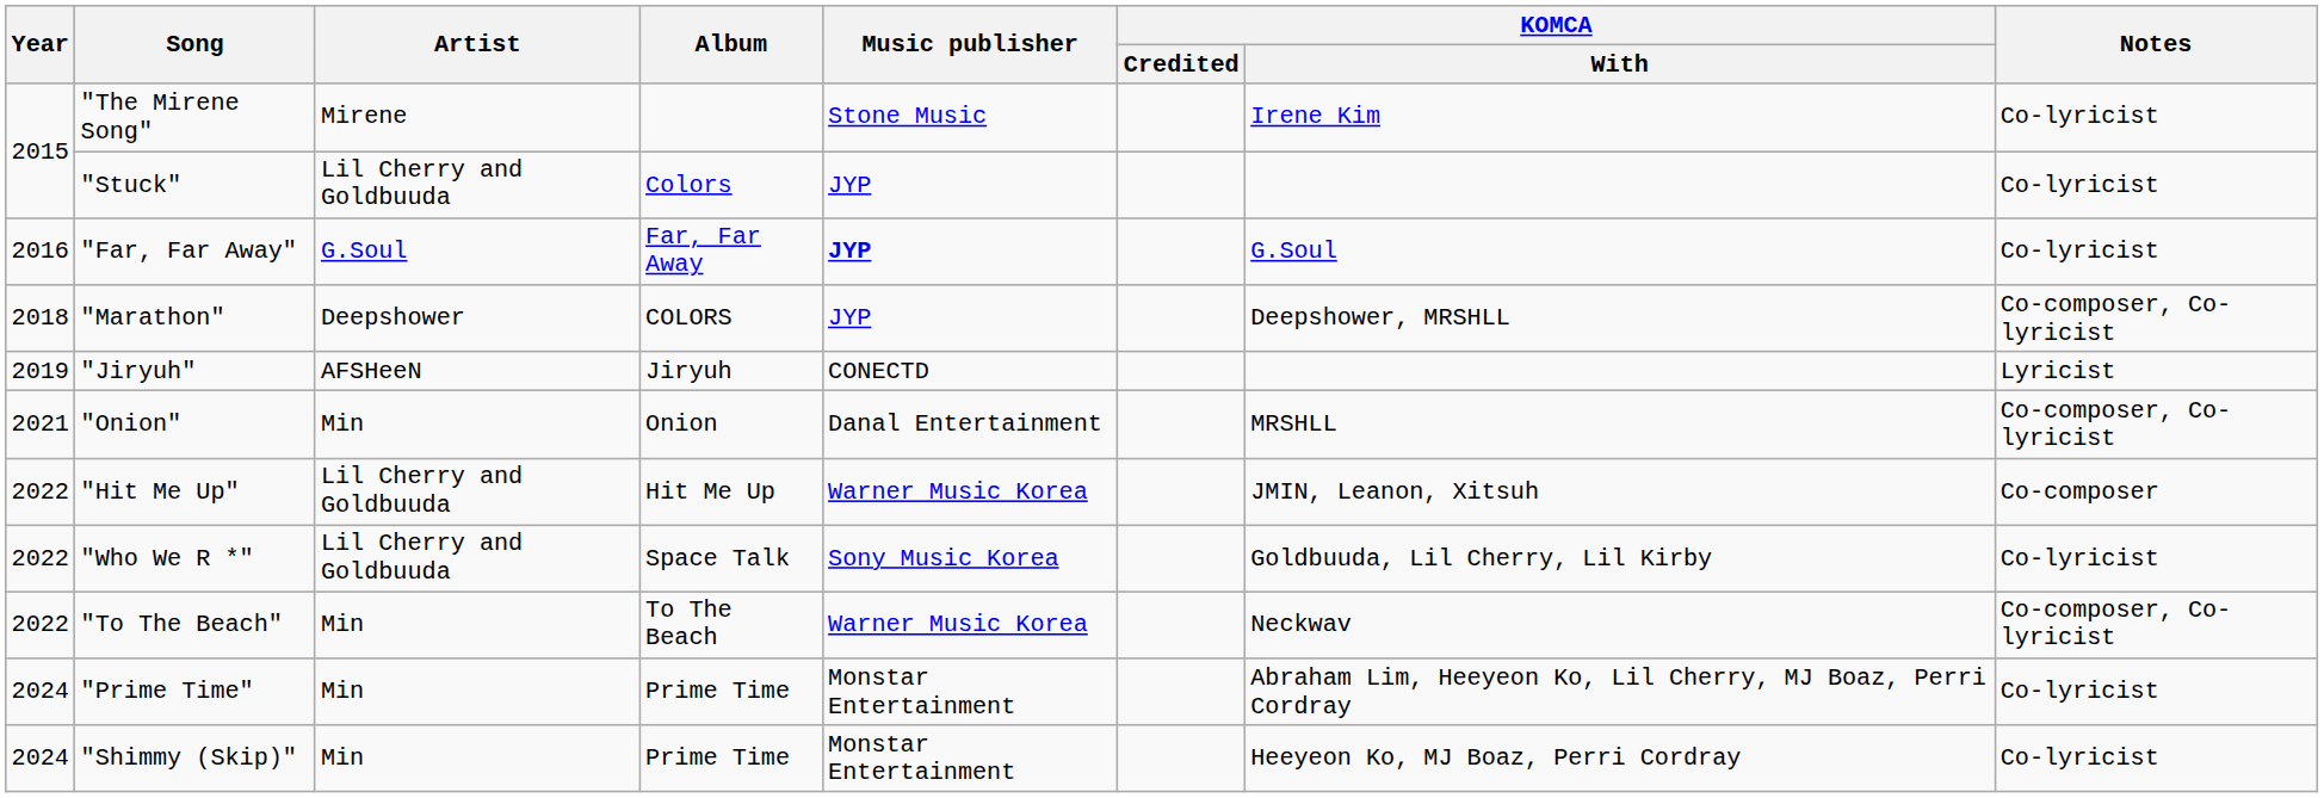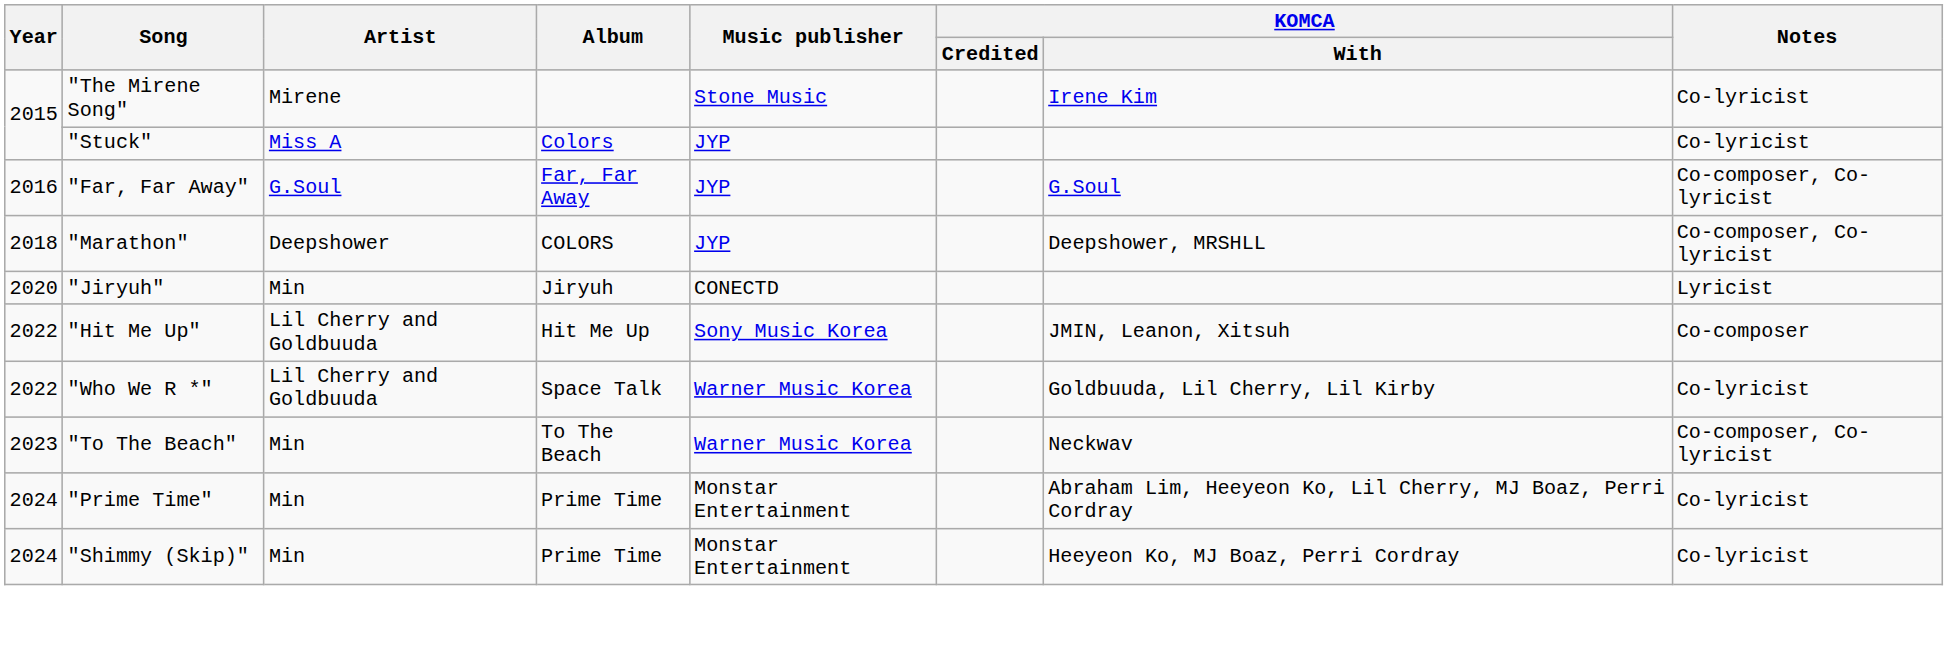"Stuck" | Artist: Lil Cherry and Goldbuuda -> Miss A
"Far, Far Away" | Music publisher: bold -> normal
"Far, Far Away" | Notes: Co-lyricist -> Co-composer, Co-lyricist
"Jiryuh" | Year: 2019 -> 2020
"Jiryuh" | Artist: AFSHeeN -> Min
- row: 2021 | "Onion" | Min | Onion | Danal Entertainment | MRSHLL | Co-composer, Co-lyricist
"Hit Me Up" | Music publisher: Warner Music Korea -> Sony Music Korea
"Who We R *" | Music publisher: Sony Music Korea -> Warner Music Korea
"To The Beach" | Year: 2022 -> 2023
